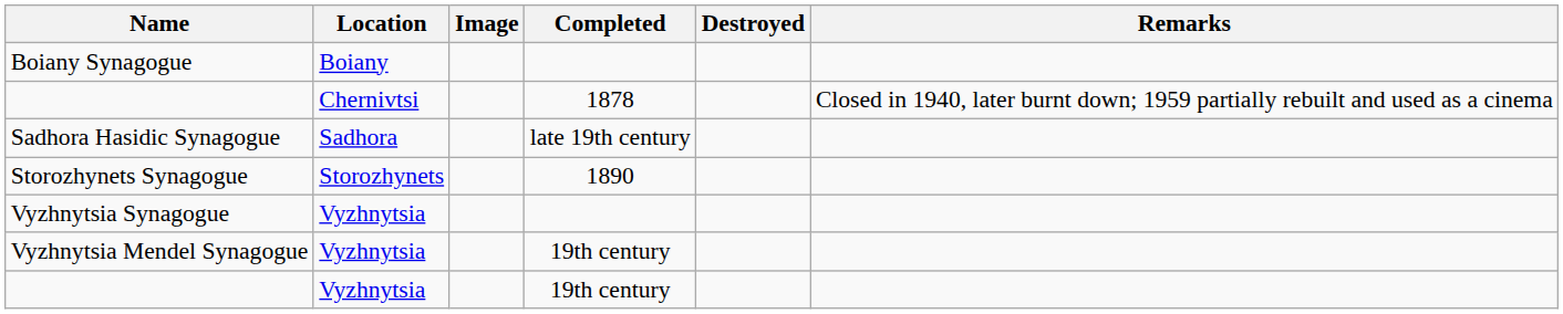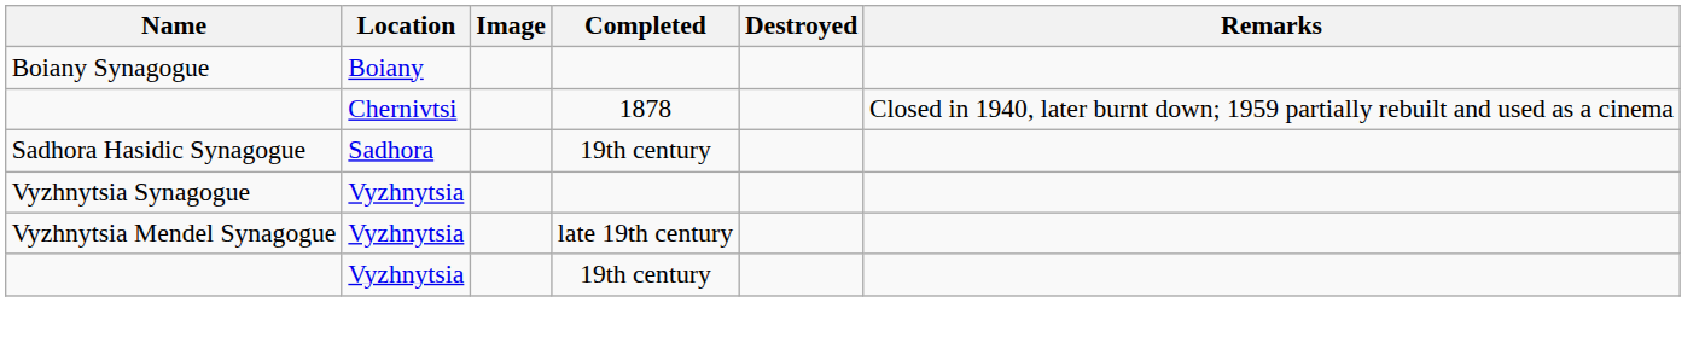Sadhora Hasidic Synagogue | Completed: late 19th century -> 19th century
- row: Storozhynets Synagogue | Storozhynets | 1890
Vyzhnytsia Mendel Synagogue | Completed: 19th century -> late 19th century
